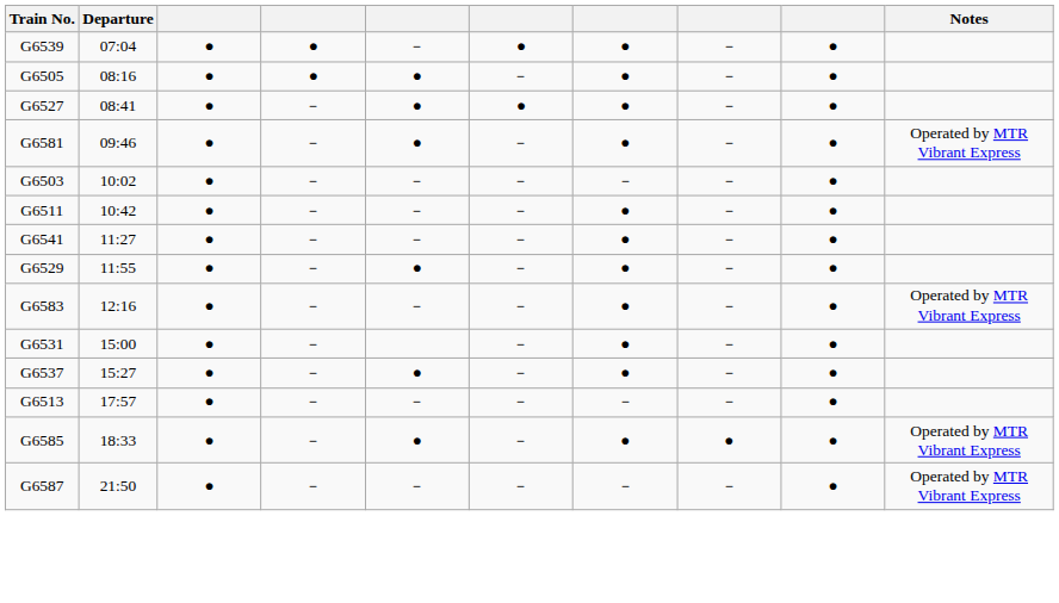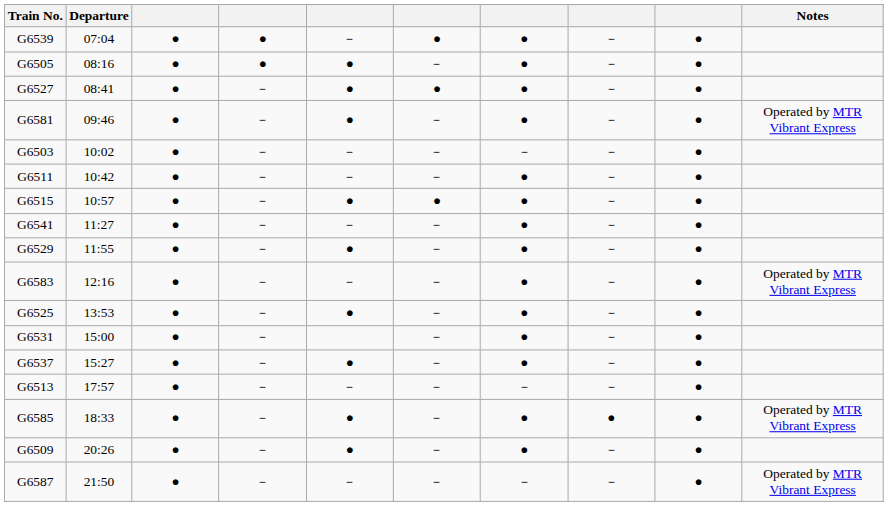+ row: G6515 | 10:57 | ● | － | ● | ● | ● | － | ●
+ row: G6525 | 13:53 | ● | － | ● | － | ● | － | ●
+ row: G6509 | 20:26 | ● | － | ● | － | ● | － | ●
